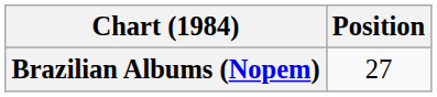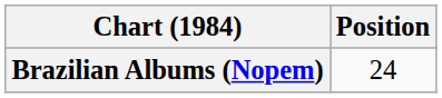Brazilian Albums (Nopem) | Position: 27 -> 24
